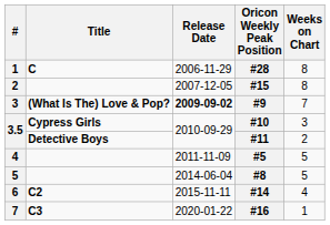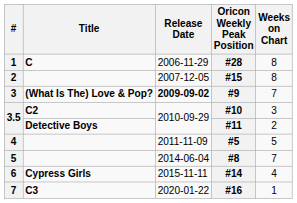#10 | Title: Cypress Girls -> C2
#8 | Weeks on Chart: 5 -> 7
#14 | Title: C2 -> Cypress Girls
